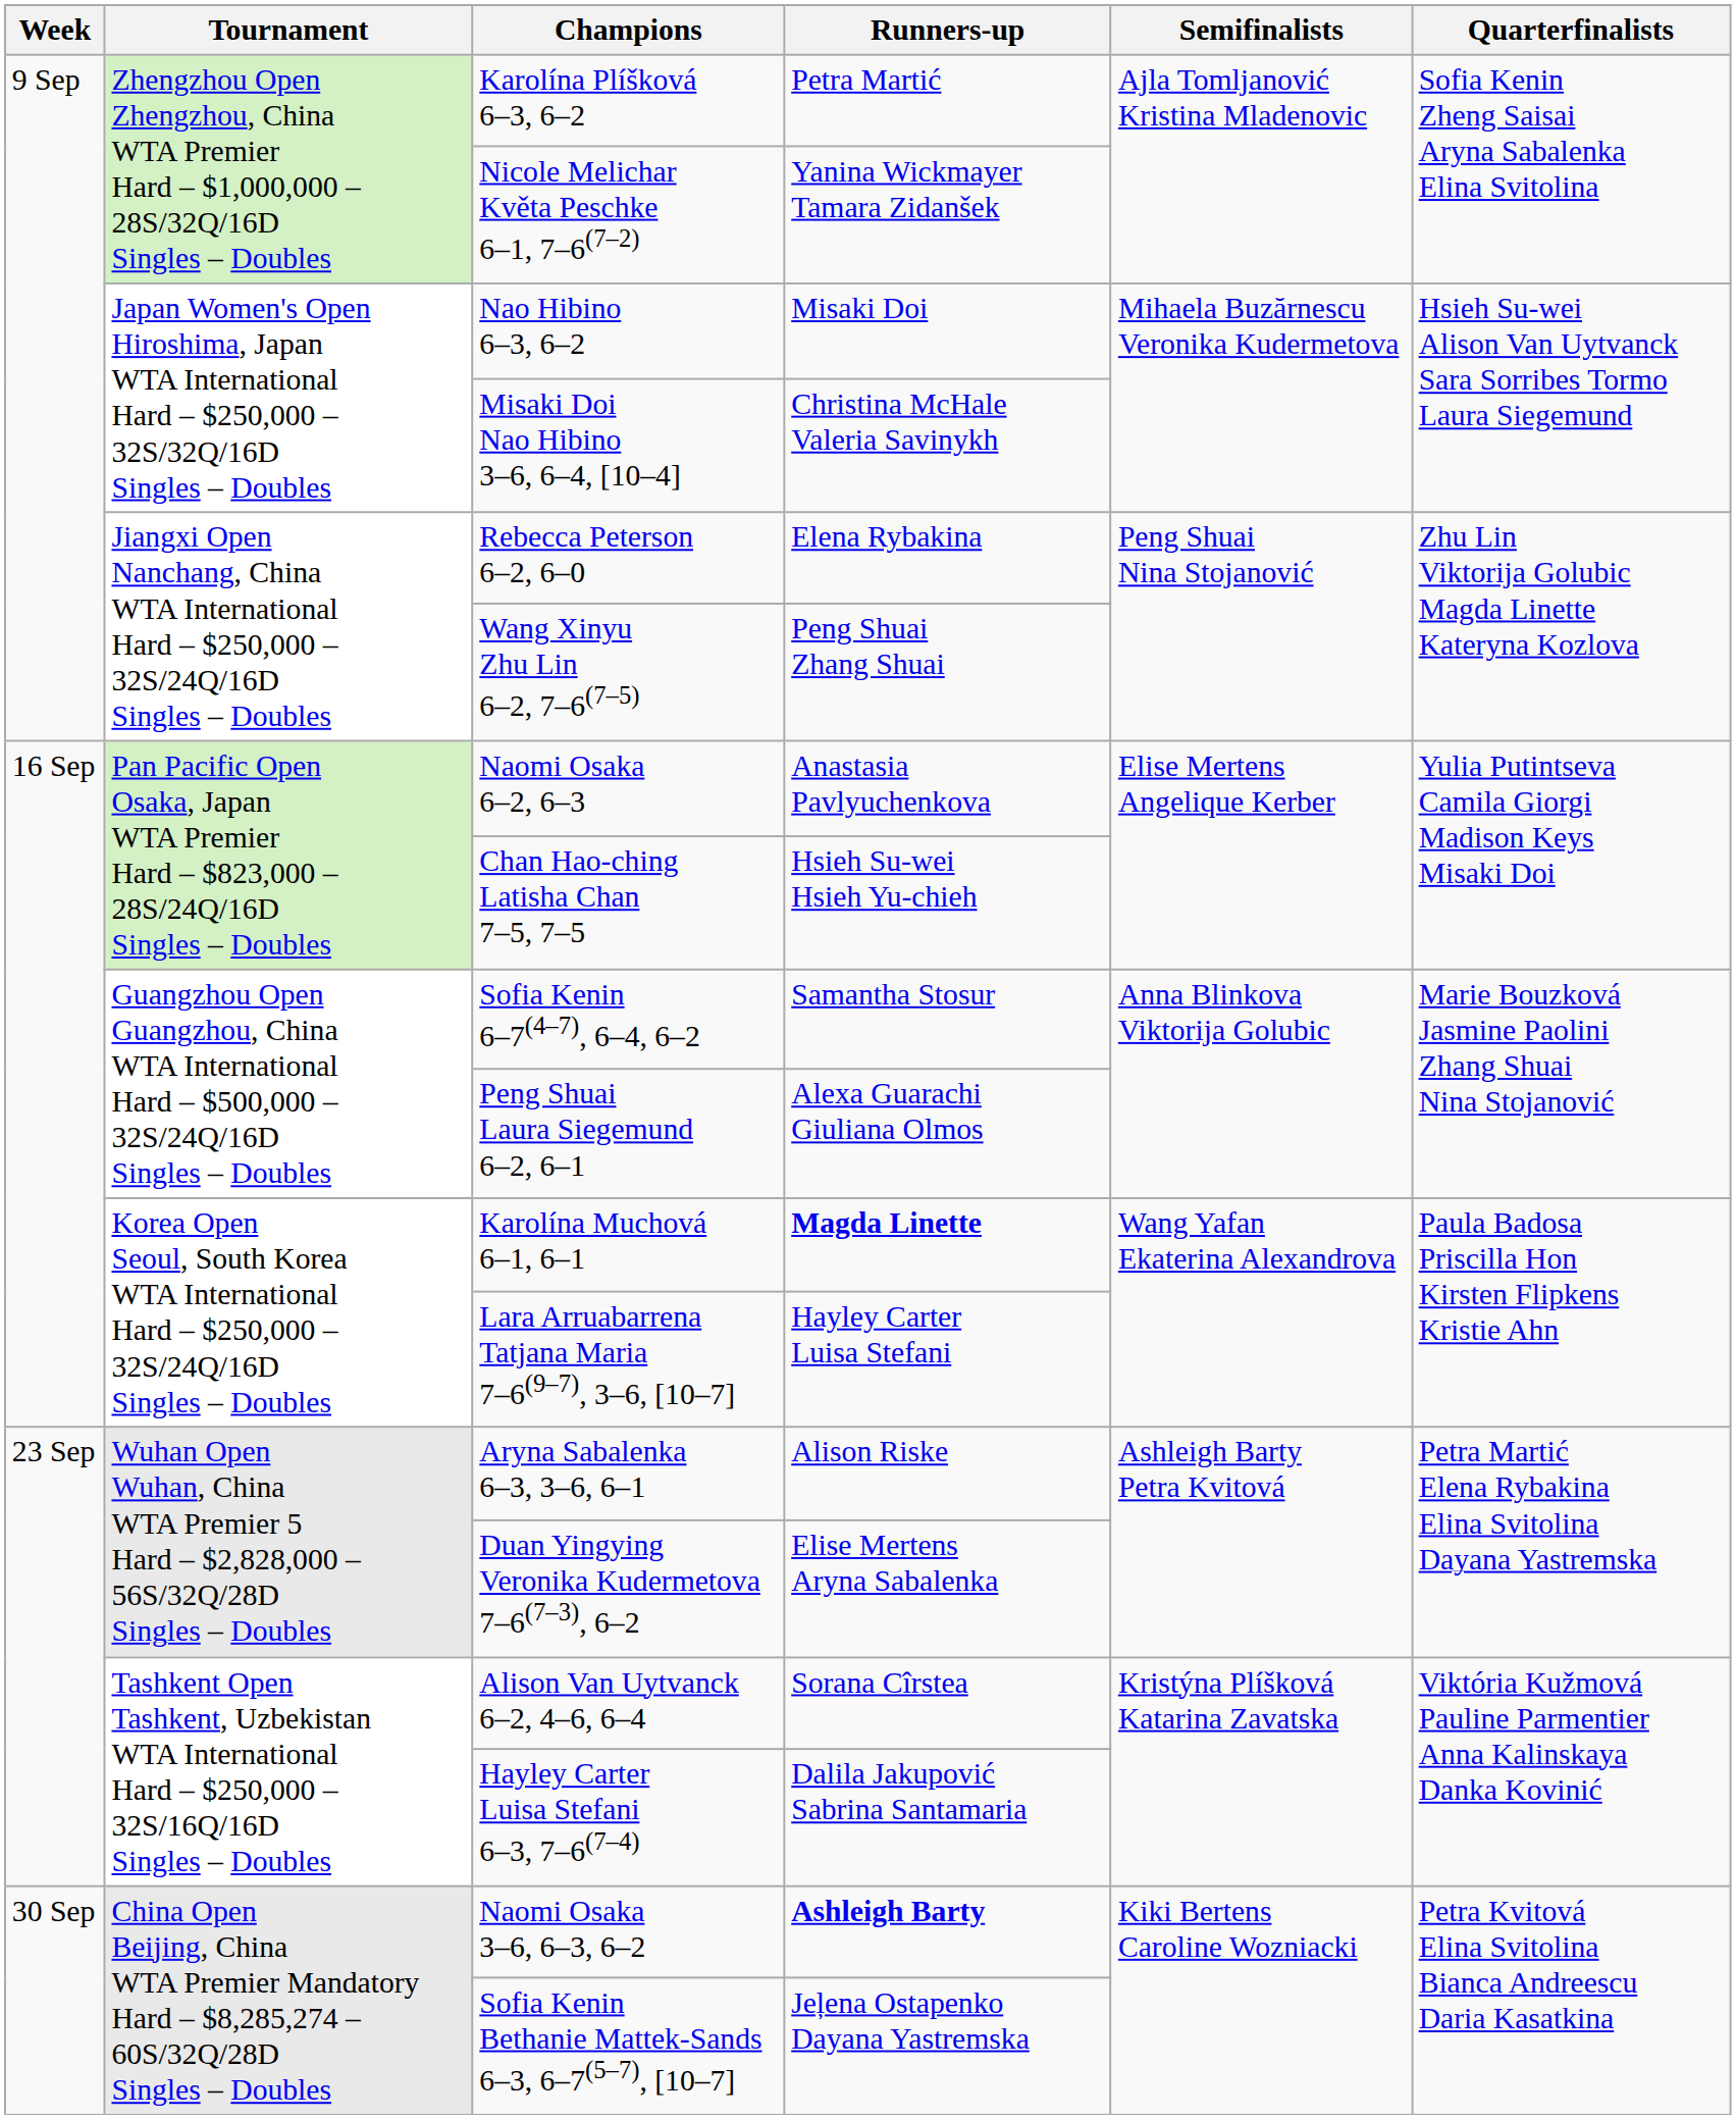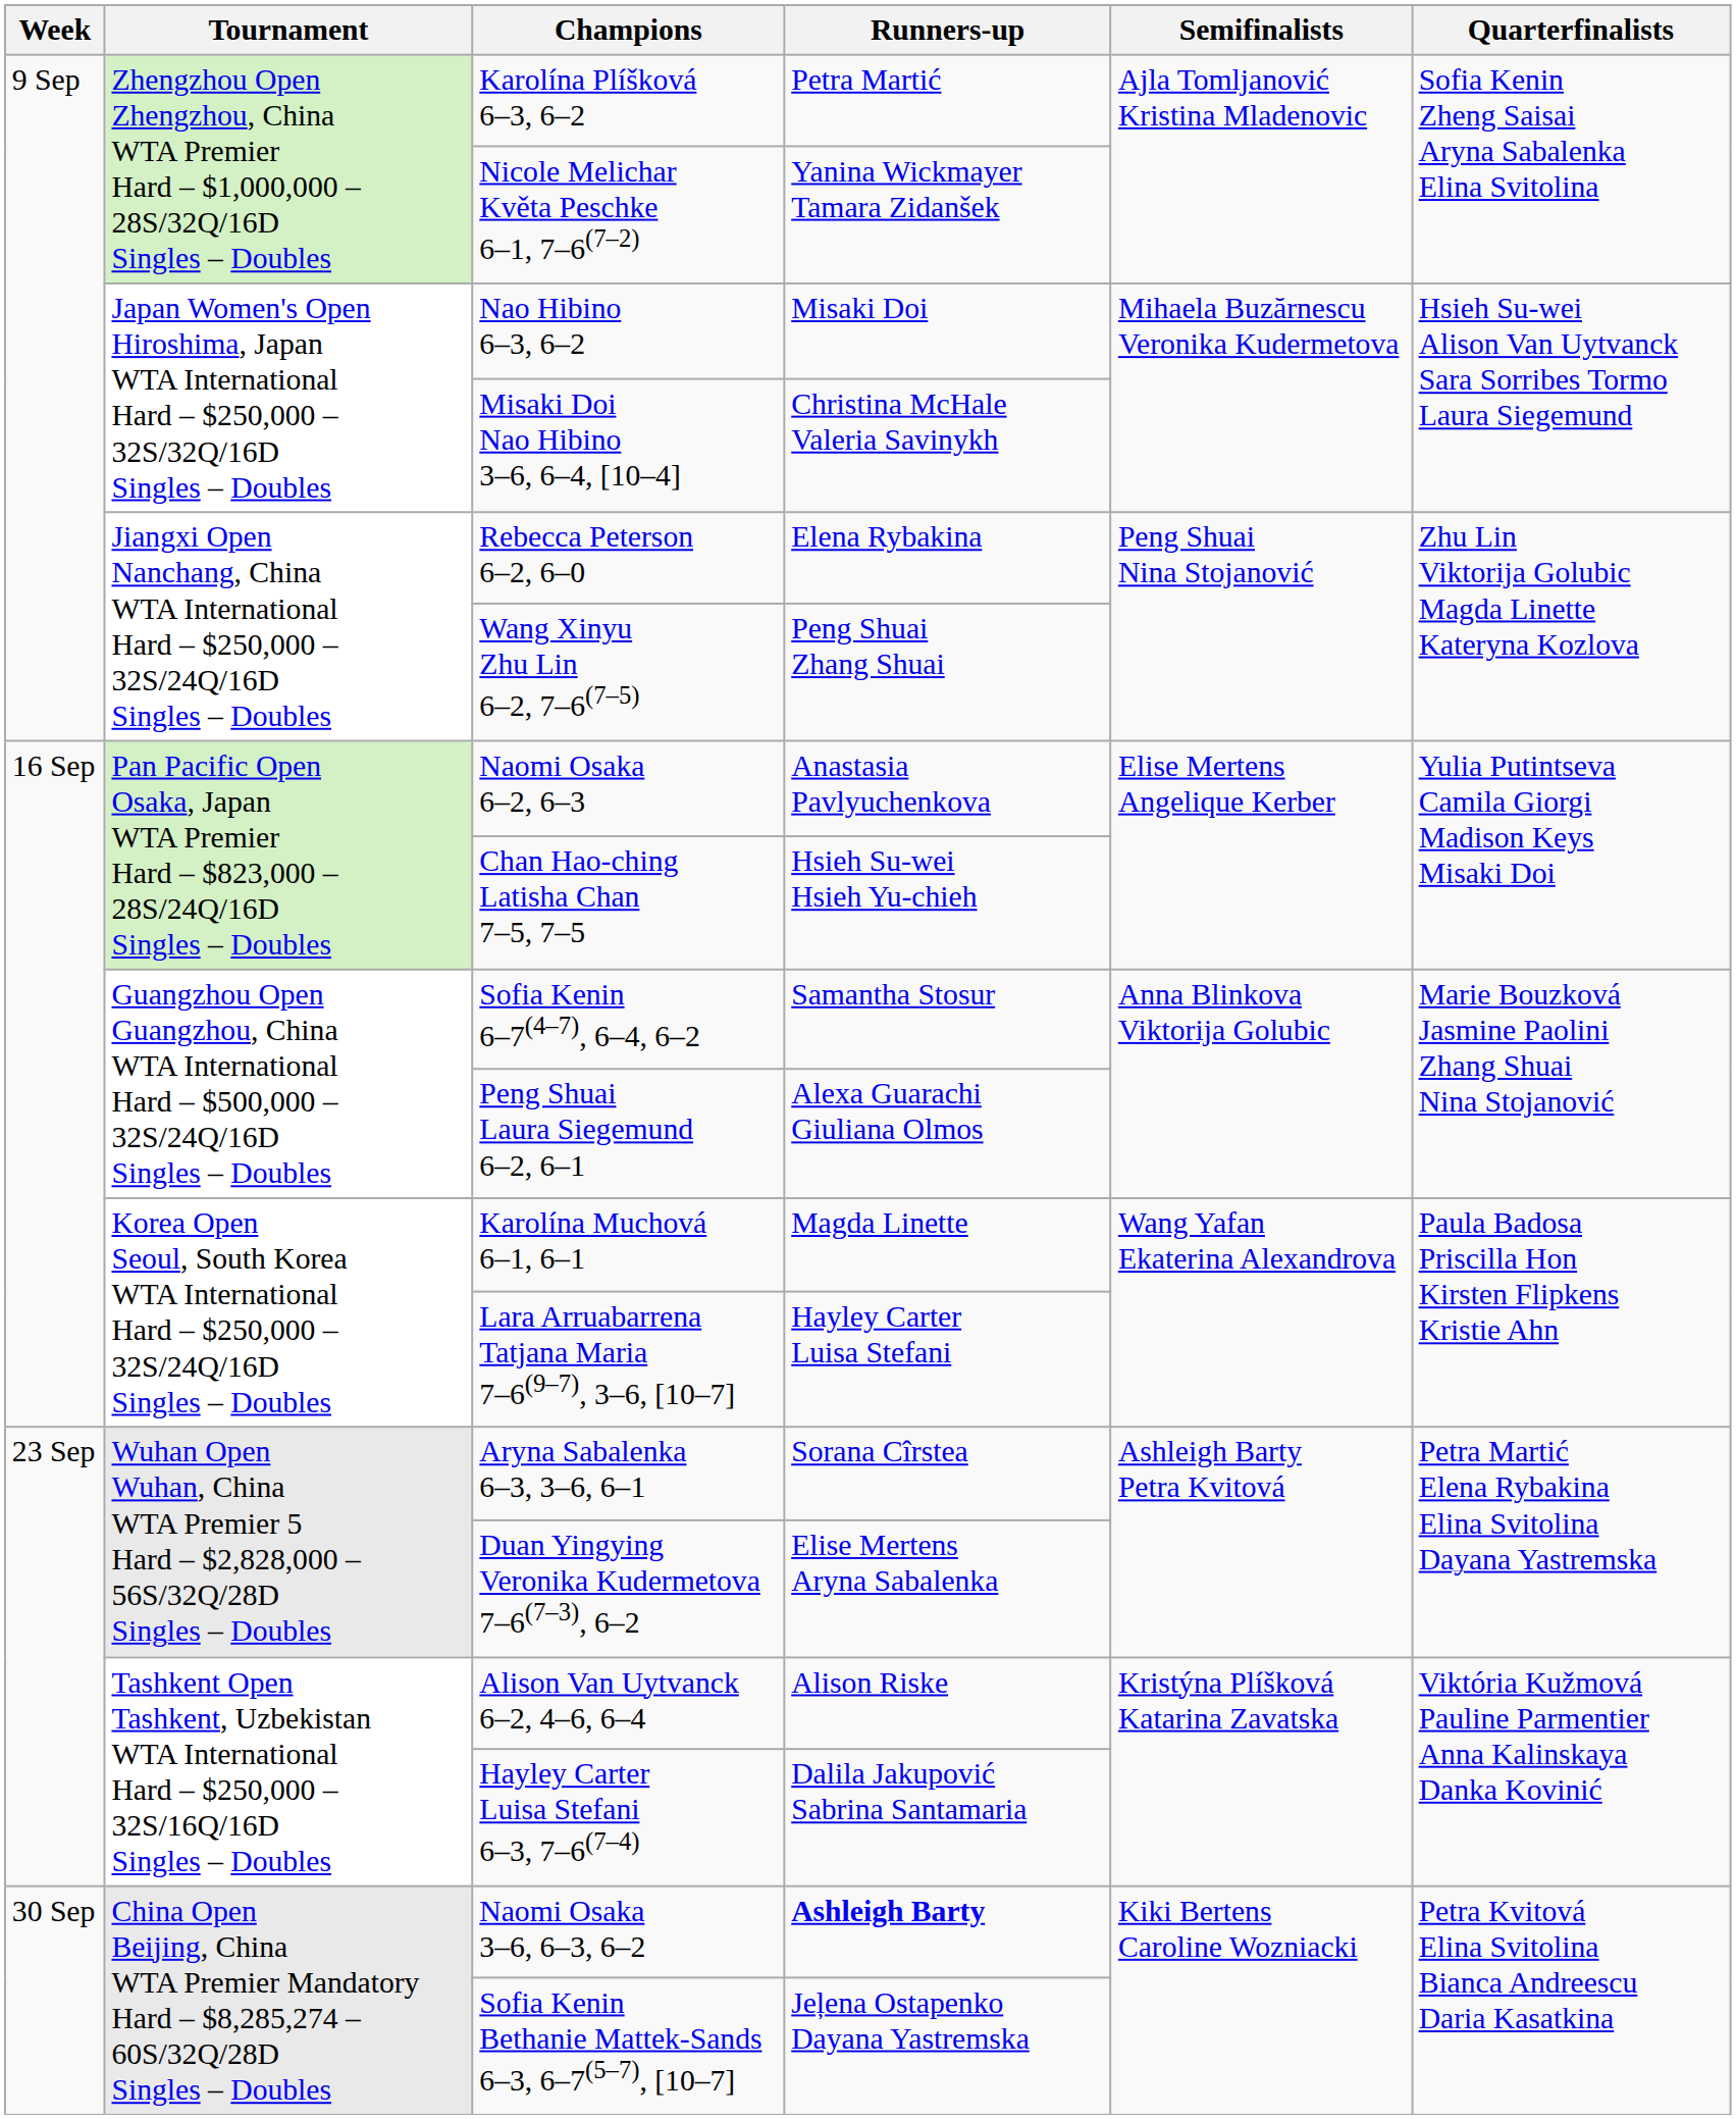Karolína Muchová 6–1, 6–1 | Runners-up: bold -> normal
Aryna Sabalenka 6–3, 3–6, 6–1 | Runners-up: Alison Riske -> Sorana Cîrstea
Alison Van Uytvanck 6–2, 4–6, 6–4 | Runners-up: Sorana Cîrstea -> Alison Riske
